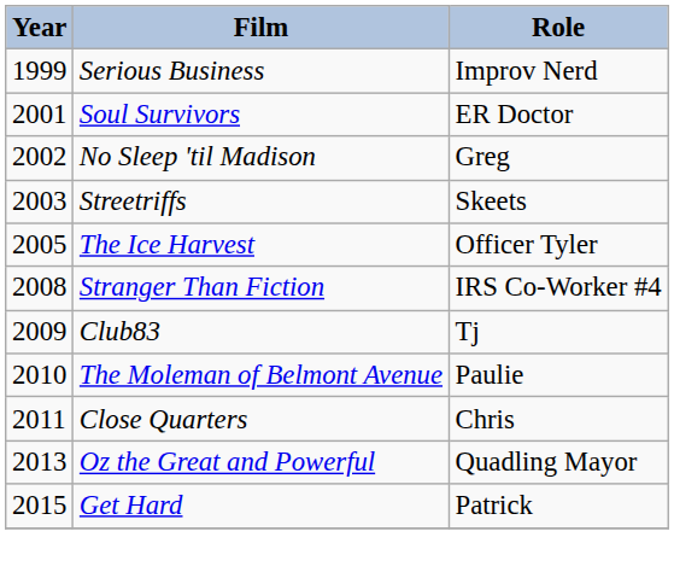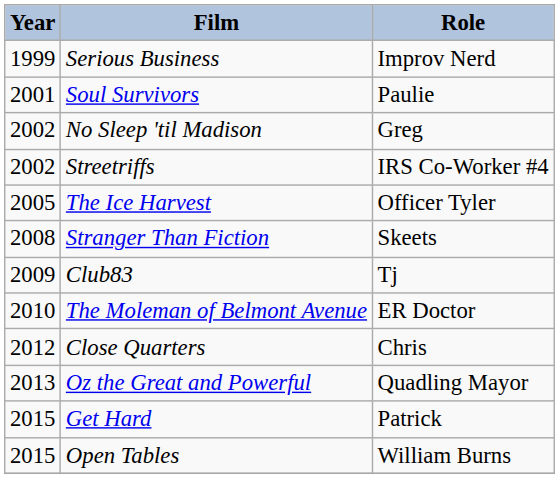Soul Survivors | Role: ER Doctor -> Paulie
Streetriffs | Year: 2003 -> 2002
Streetriffs | Role: Skeets -> IRS Co-Worker #4
Stranger Than Fiction | Role: IRS Co-Worker #4 -> Skeets
The Moleman of Belmont Avenue | Role: Paulie -> ER Doctor
Close Quarters | Year: 2011 -> 2012
+ row: 2015 | Open Tables | William Burns
